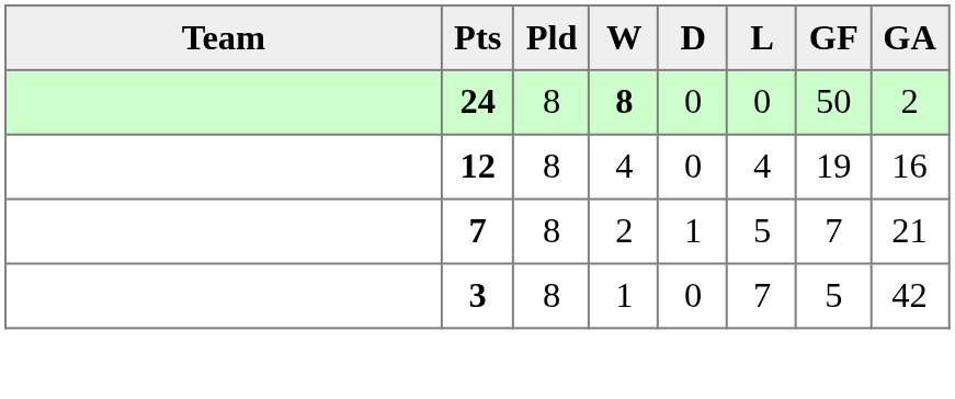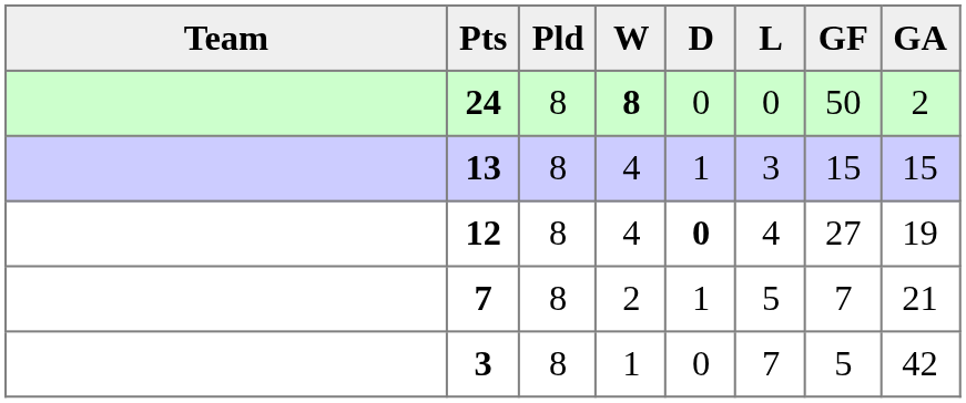+ row: 13 | 8 | 4 | 1 | 3 | 15 | 15
12 | D: normal -> bold
12 | GF: 19 -> 27
12 | GA: 16 -> 19
